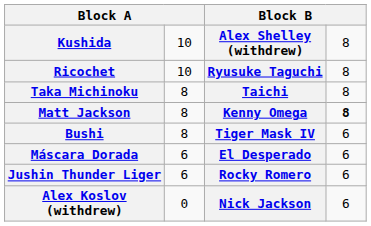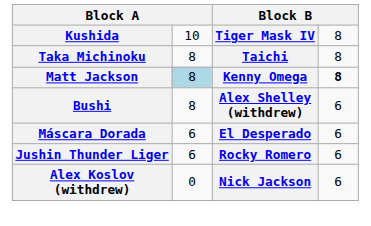Kushida | column 3: Alex Shelley (withdrew) -> Tiger Mask IV
- row: Ricochet | 10 | Ryusuke Taguchi | 8
Matt Jackson | column 2: no background -> lightblue background
Bushi | column 3: Tiger Mask IV -> Alex Shelley (withdrew)
